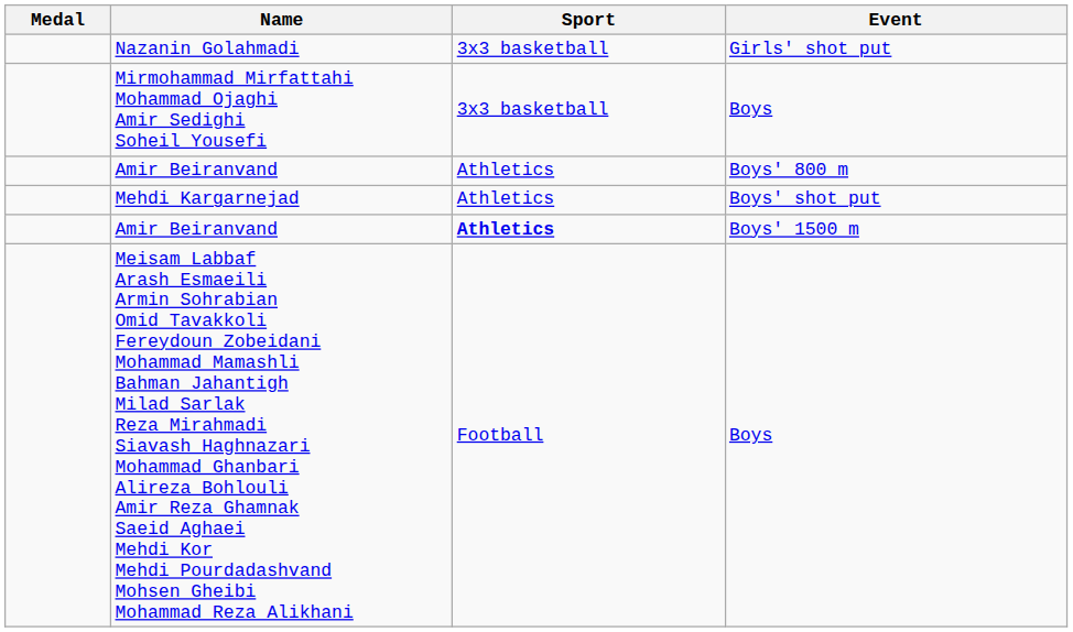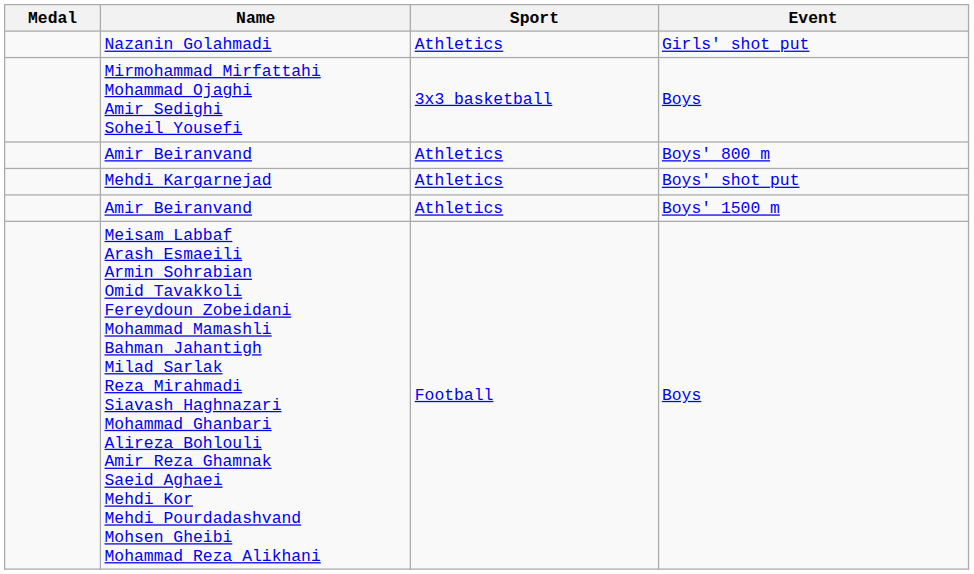Nazanin Golahmadi | Sport: 3x3 basketball -> Athletics
Amir Beiranvand / Boys' 1500 m | Sport: bold -> normal
